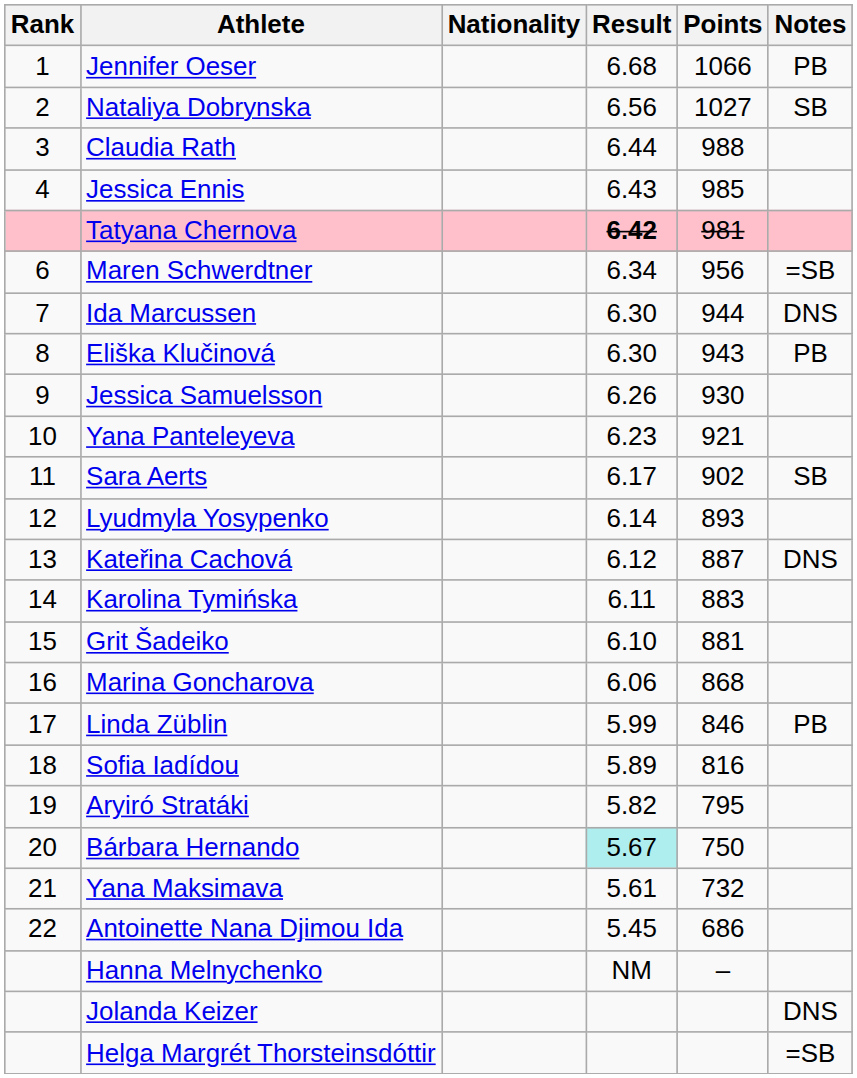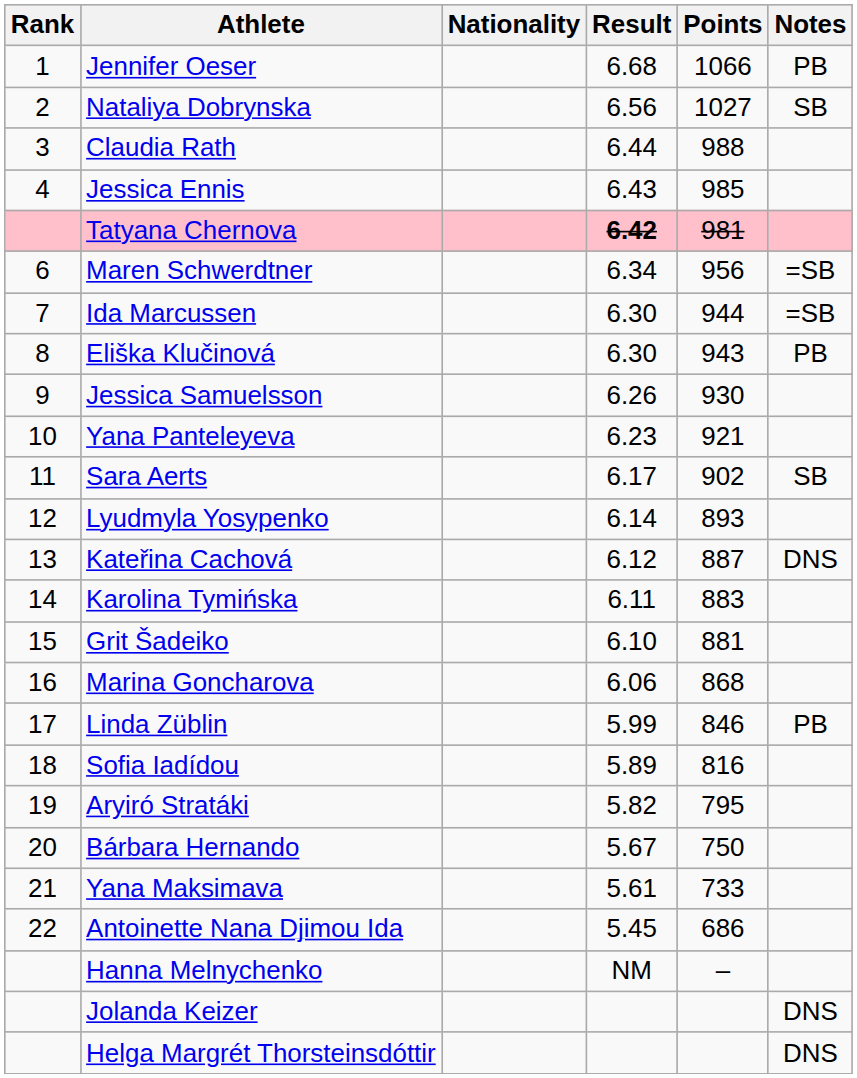Ida Marcussen | Notes: DNS -> =SB
Bárbara Hernando | Result: paleturquoise background -> no background
Yana Maksimava | Points: 732 -> 733
Helga Margrét Thorsteinsdóttir | Notes: =SB -> DNS
